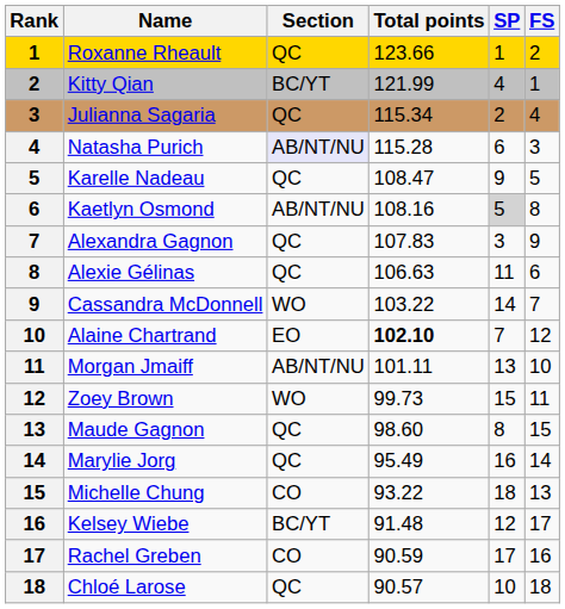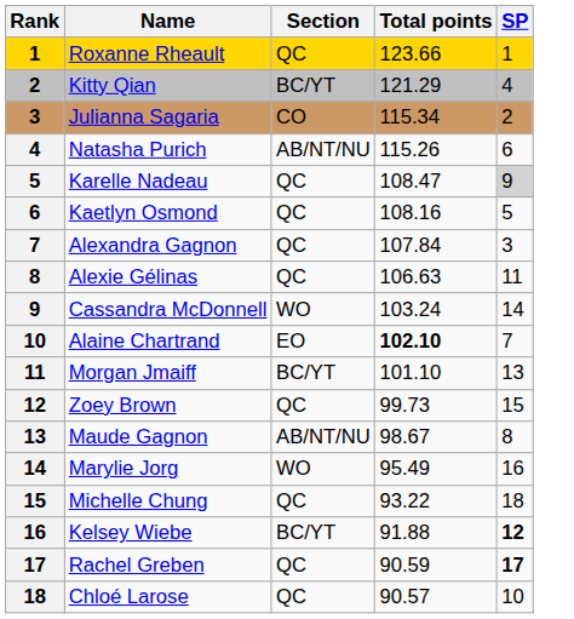- column: FS | 2 | 1 | 4 | 3 | 5 | 8 | 9 | 6 | 7 | 12 | 10 | 11 | 15 | 14 | 13 | 17 | 16 | 18
Kitty Qian | Total points: 121.99 -> 121.29
Julianna Sagaria | Section: QC -> CO
Natasha Purich | Section: lavender background -> no background
Natasha Purich | Total points: 115.28 -> 115.26
Karelle Nadeau | SP: no background -> lightgrey background
Kaetlyn Osmond | Section: AB/NT/NU -> QC
Kaetlyn Osmond | SP: lightgrey background -> no background
Alexandra Gagnon | Total points: 107.83 -> 107.84
Cassandra McDonnell | Total points: 103.22 -> 103.24
Morgan Jmaiff | Section: AB/NT/NU -> BC/YT
Morgan Jmaiff | Total points: 101.11 -> 101.10
Zoey Brown | Section: WO -> QC
Maude Gagnon | Section: QC -> AB/NT/NU
Maude Gagnon | Total points: 98.60 -> 98.67
Marylie Jorg | Section: QC -> WO
Michelle Chung | Section: CO -> QC
Kelsey Wiebe | Total points: 91.48 -> 91.88
Kelsey Wiebe | SP: normal -> bold
Rachel Greben | Section: CO -> QC
Rachel Greben | SP: normal -> bold
